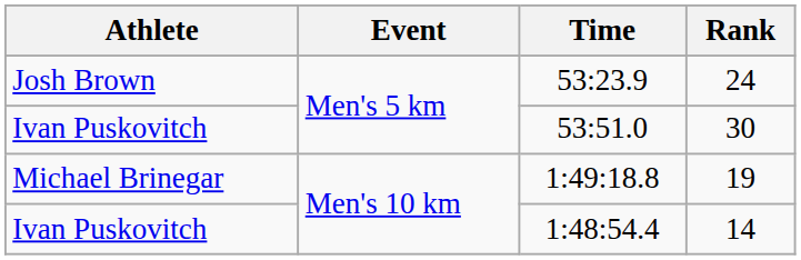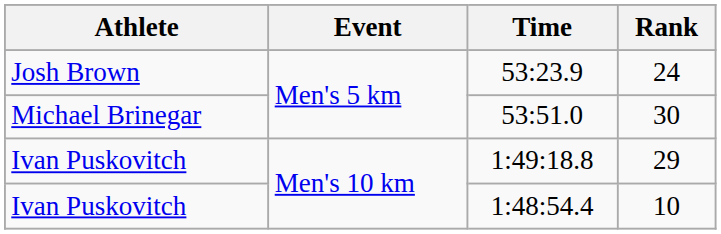53:51.0 | Athlete: Ivan Puskovitch -> Michael Brinegar
1:49:18.8 | Athlete: Michael Brinegar -> Ivan Puskovitch
1:49:18.8 | Rank: 19 -> 29
1:48:54.4 | Rank: 14 -> 10
